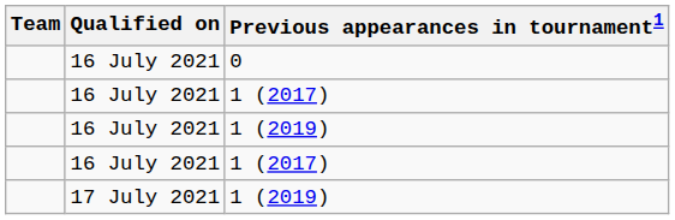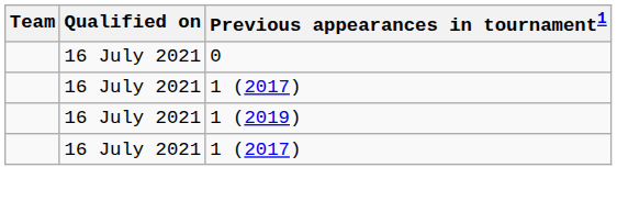- row: 17 July 2021 | 1 (2019)
